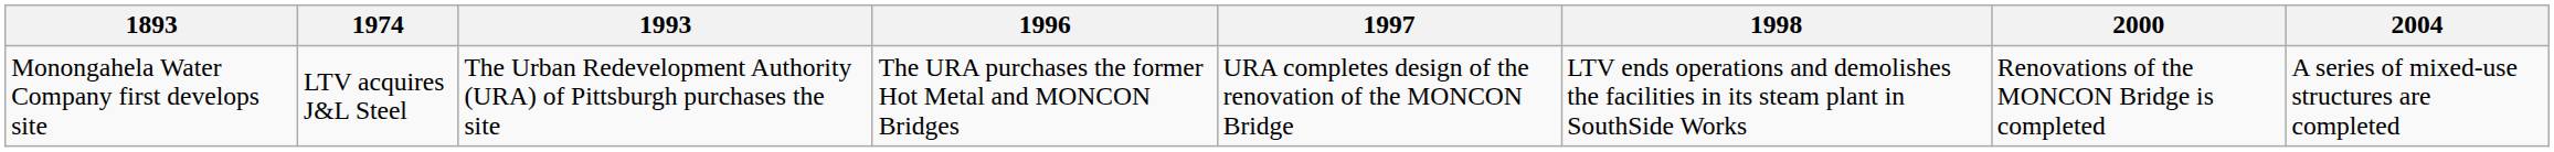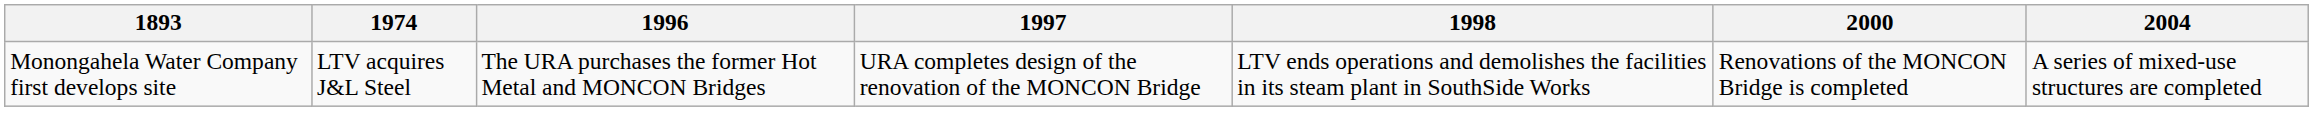- column: 1993 | The Urban Redevelopment Authority (URA) of Pittsburgh purchases the site
